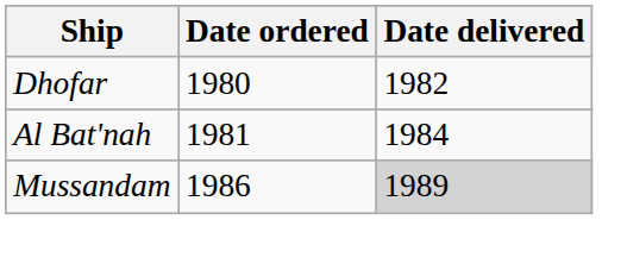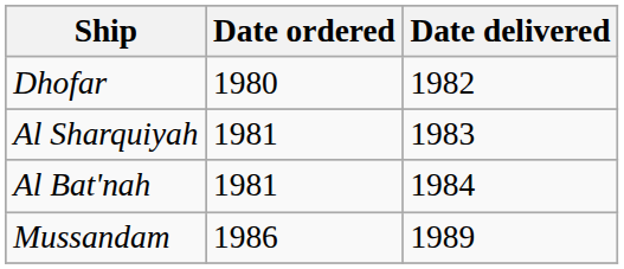+ row: Al Sharquiyah | 1981 | 1983
Mussandam | Date delivered: lightgrey background -> no background
